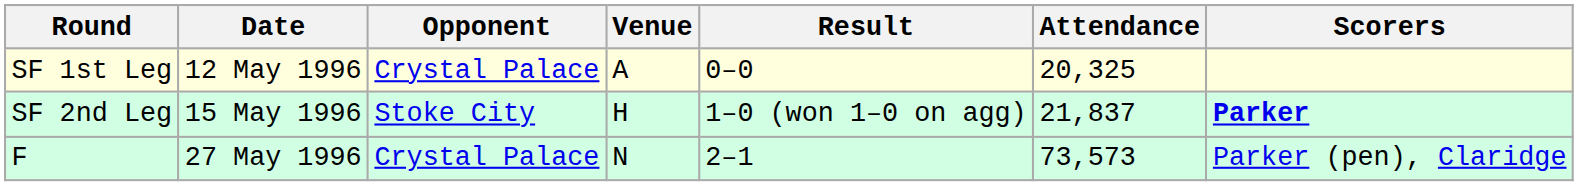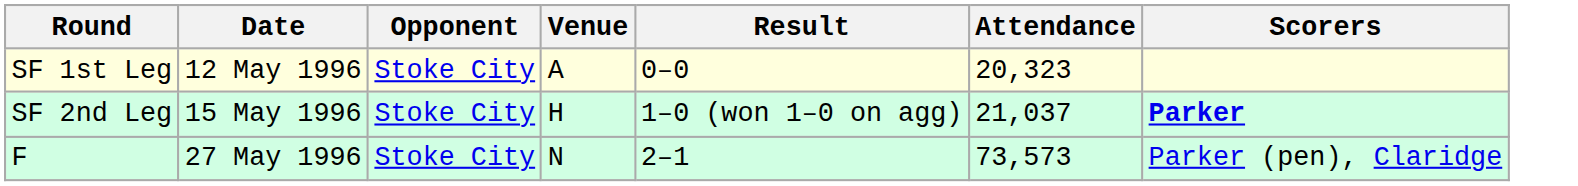SF 1st Leg | Opponent: Crystal Palace -> Stoke City
SF 1st Leg | Attendance: 20,325 -> 20,323
SF 2nd Leg | Attendance: 21,837 -> 21,037
F | Opponent: Crystal Palace -> Stoke City
